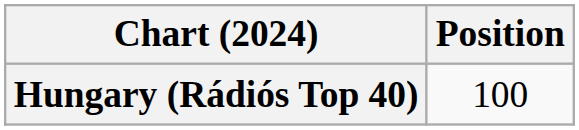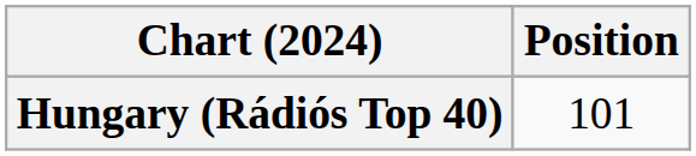Hungary (Rádiós Top 40) | Position: 100 -> 101
